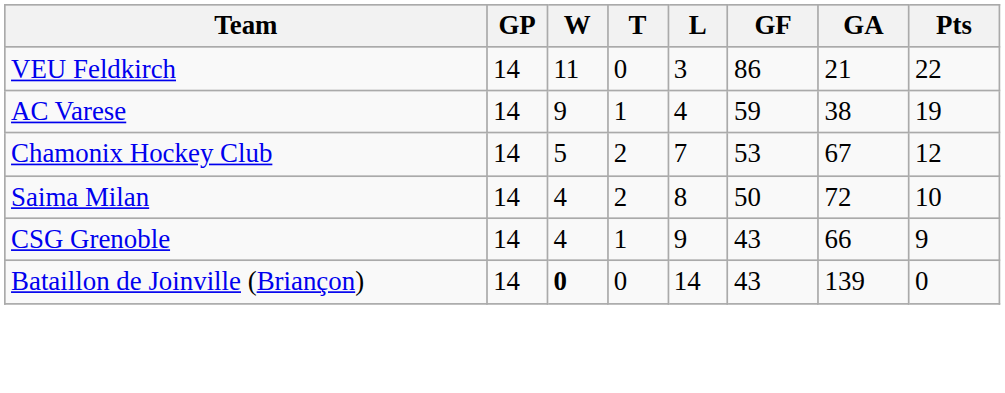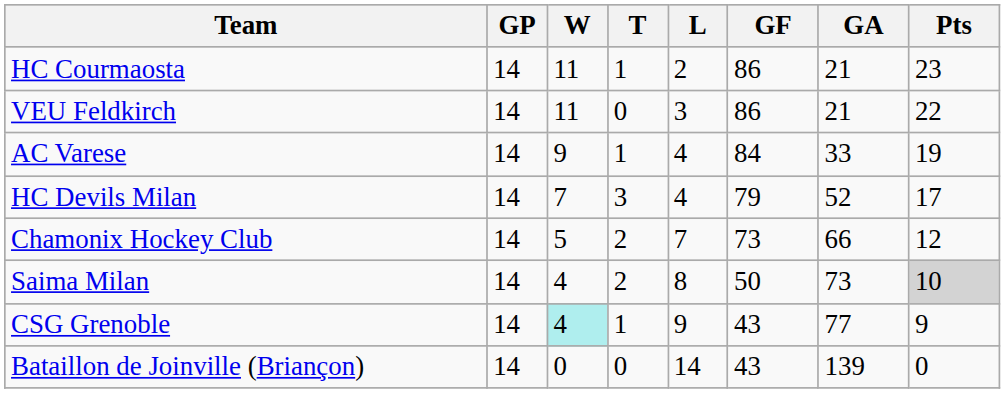+ row: HC Courmaosta | 14 | 11 | 1 | 2 | 86 | 21 | 23
AC Varese | GF: 59 -> 84
AC Varese | GA: 38 -> 33
+ row: HC Devils Milan | 14 | 7 | 3 | 4 | 79 | 52 | 17
Chamonix Hockey Club | GF: 53 -> 73
Chamonix Hockey Club | GA: 67 -> 66
Saima Milan | GA: 72 -> 73
Saima Milan | Pts: no background -> lightgrey background
CSG Grenoble | W: no background -> paleturquoise background
CSG Grenoble | GA: 66 -> 77
Bataillon de Joinville (Briançon) | W: bold -> normal
